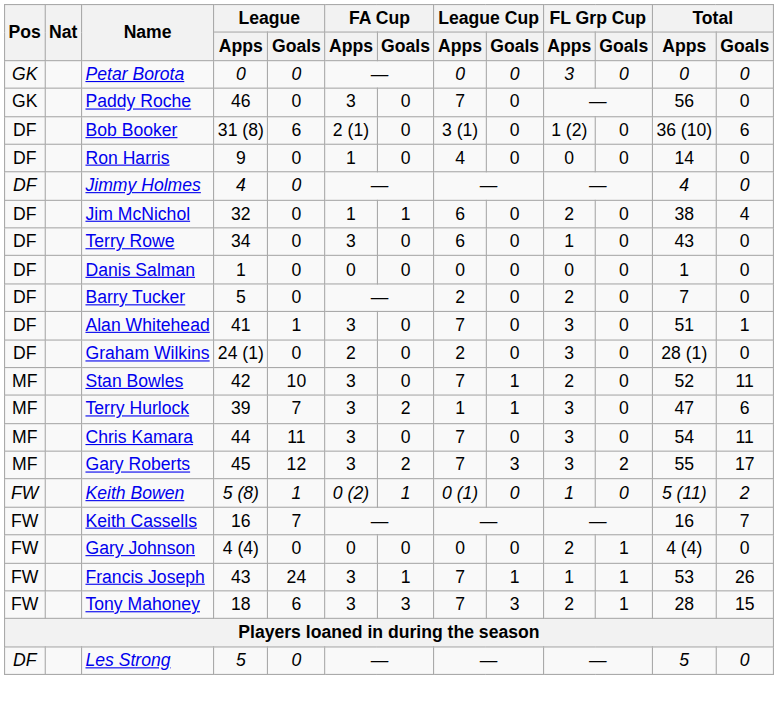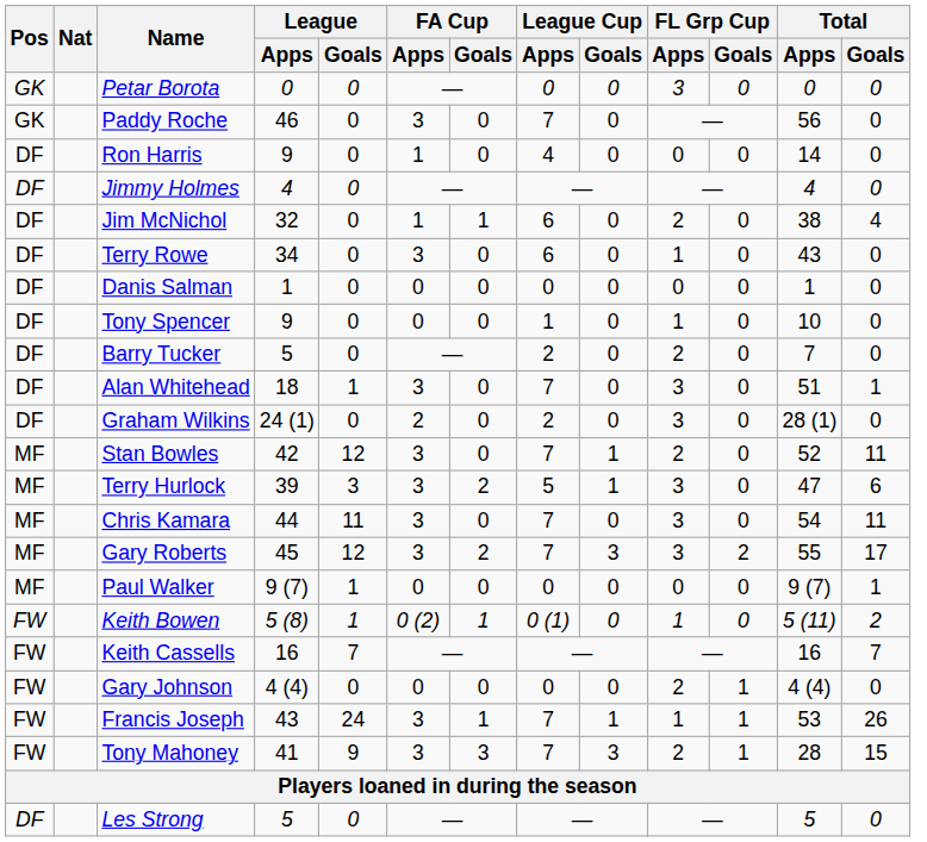- row: DF | Bob Booker | 31 (8) | 6 | 2 (1) | 0 | 3 (1) | 0 | 1 (2) | 0 | 36 (10) | 6
+ row: DF | Tony Spencer | 9 | 0 | 0 | 0 | 1 | 0 | 1 | 0 | 10 | 0
Alan Whitehead | League / Apps: 41 -> 18
Stan Bowles | League / Goals: 10 -> 12
Terry Hurlock | League / Goals: 7 -> 3
Terry Hurlock | League Cup / Apps: 1 -> 5
+ row: MF | Paul Walker | 9 (7) | 1 | 0 | 0 | 0 | 0 | 0 | 0 | 9 (7) | 1
Tony Mahoney | League / Apps: 18 -> 41
Tony Mahoney | League / Goals: 6 -> 9
